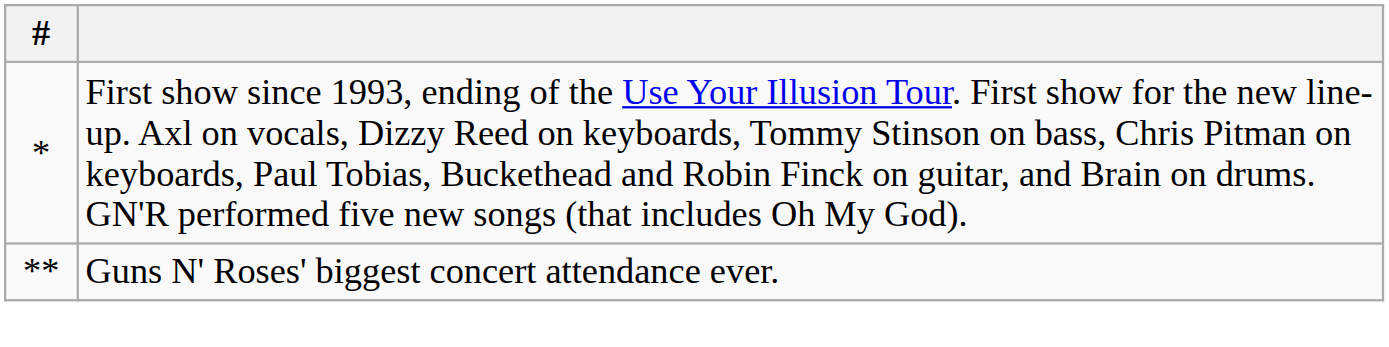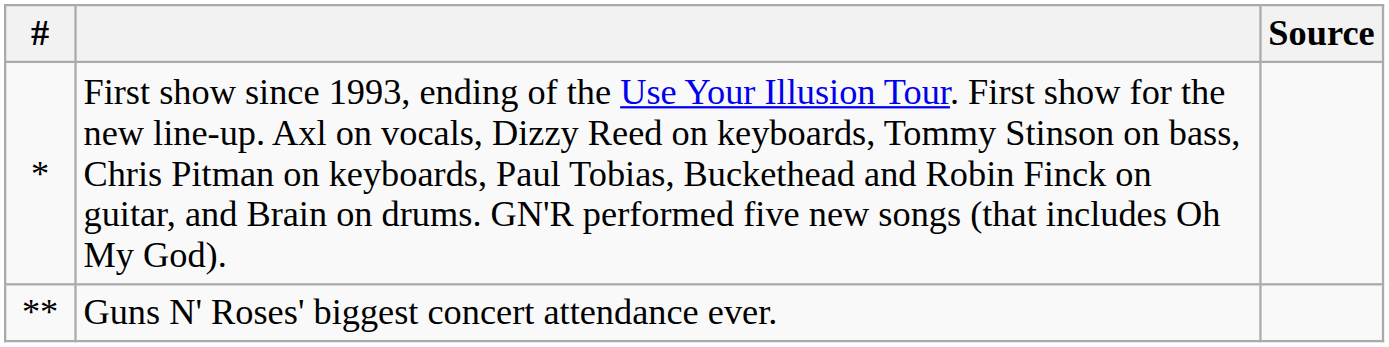+ column: Source
